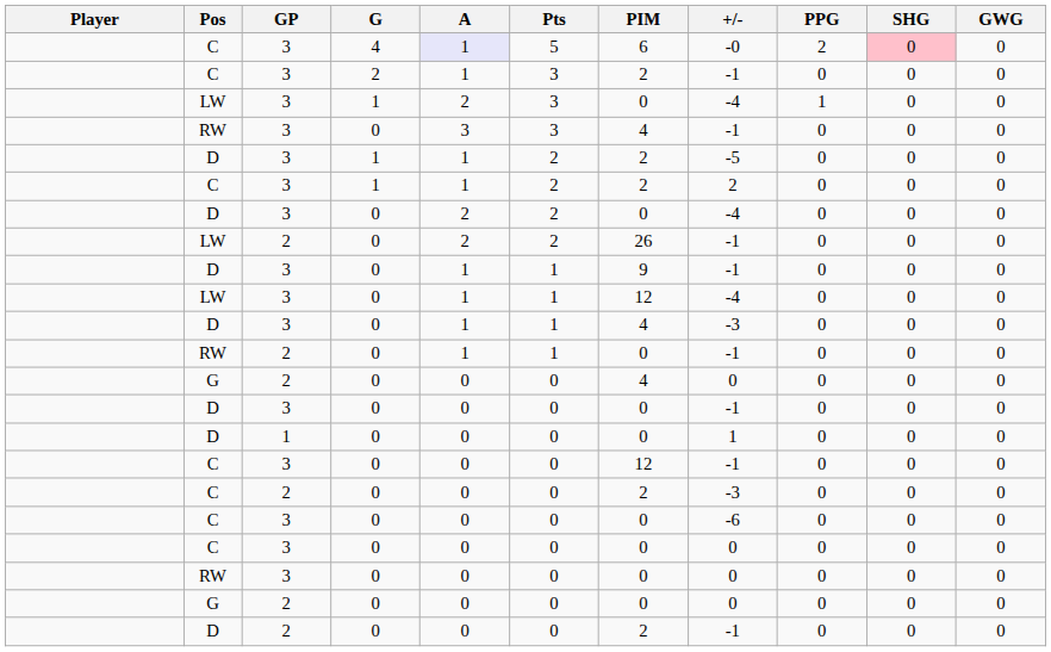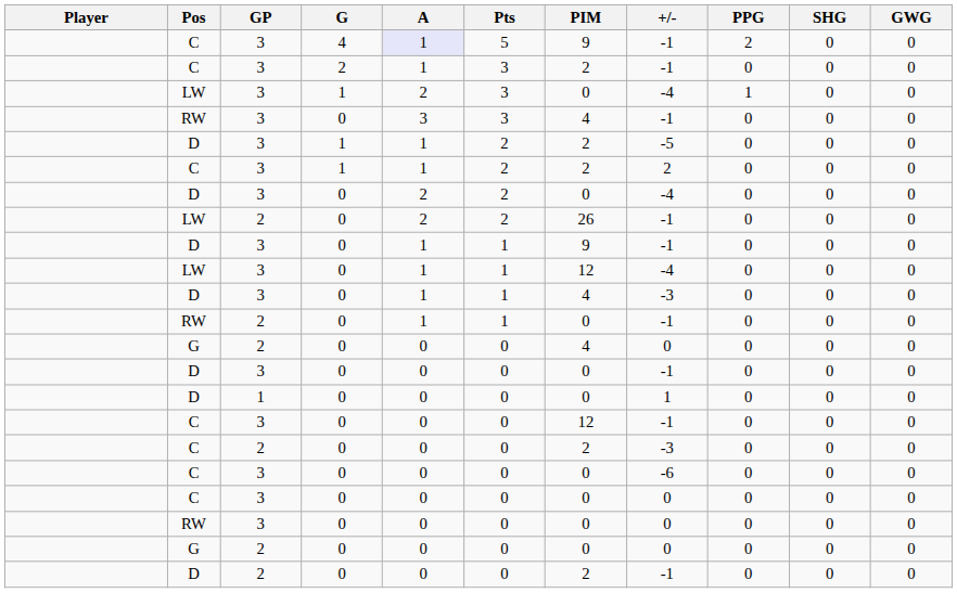C / 4 | PIM: 6 -> 9
C / 4 | +/-: -0 -> -1
C / 4 | SHG: pink background -> no background
